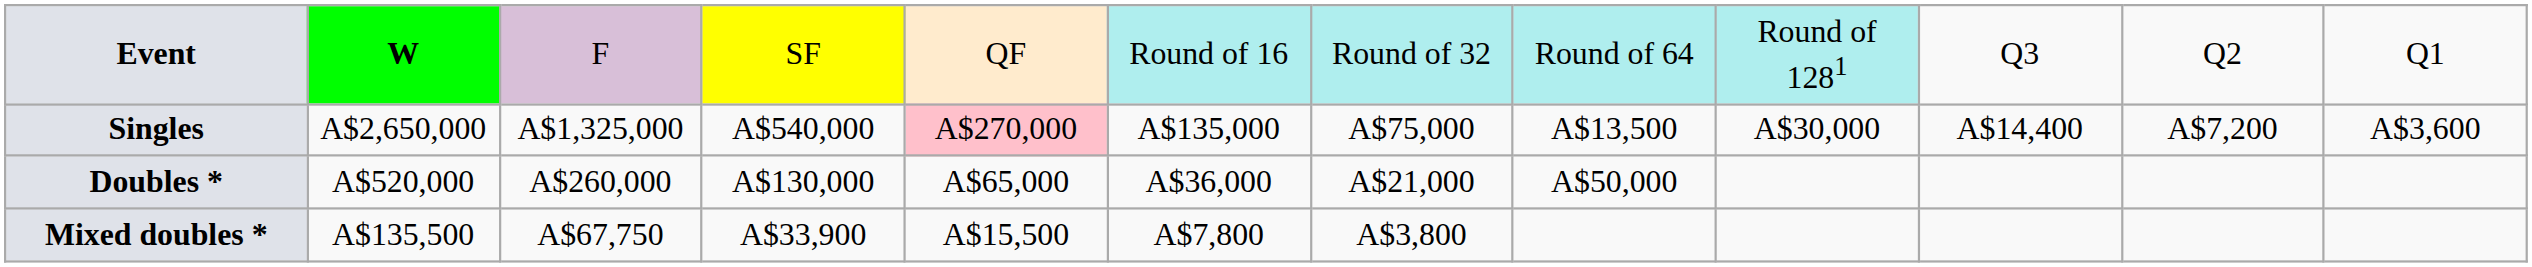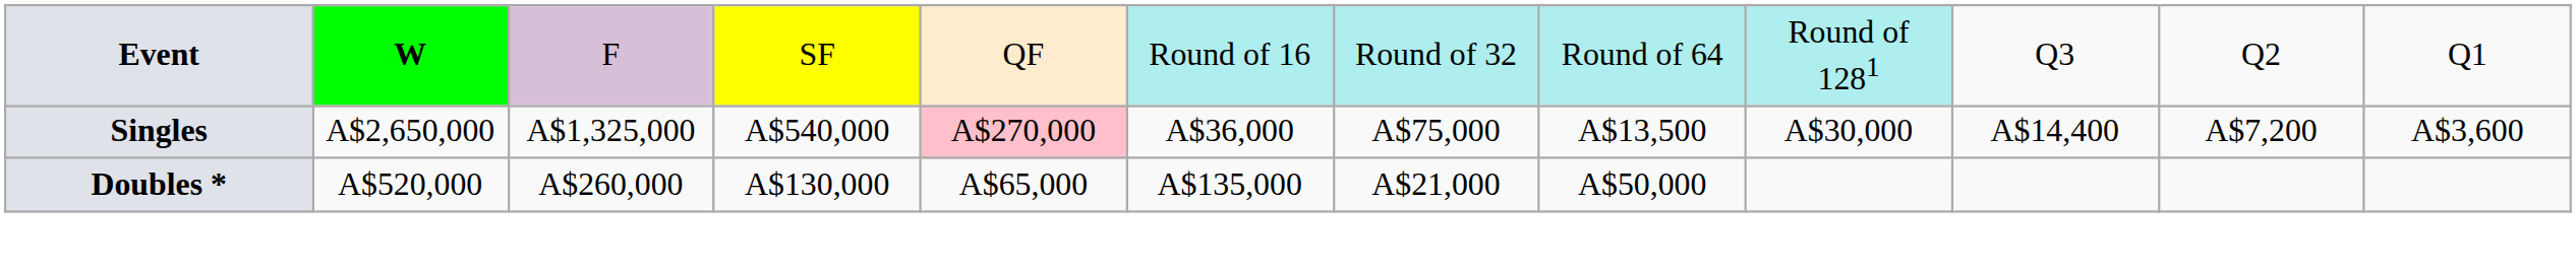Singles | column 6: A$135,000 -> A$36,000
Doubles * | column 6: A$36,000 -> A$135,000
- row: Mixed doubles * | A$135,500 | A$67,750 | A$33,900 | A$15,500 | A$7,800 | A$3,800
